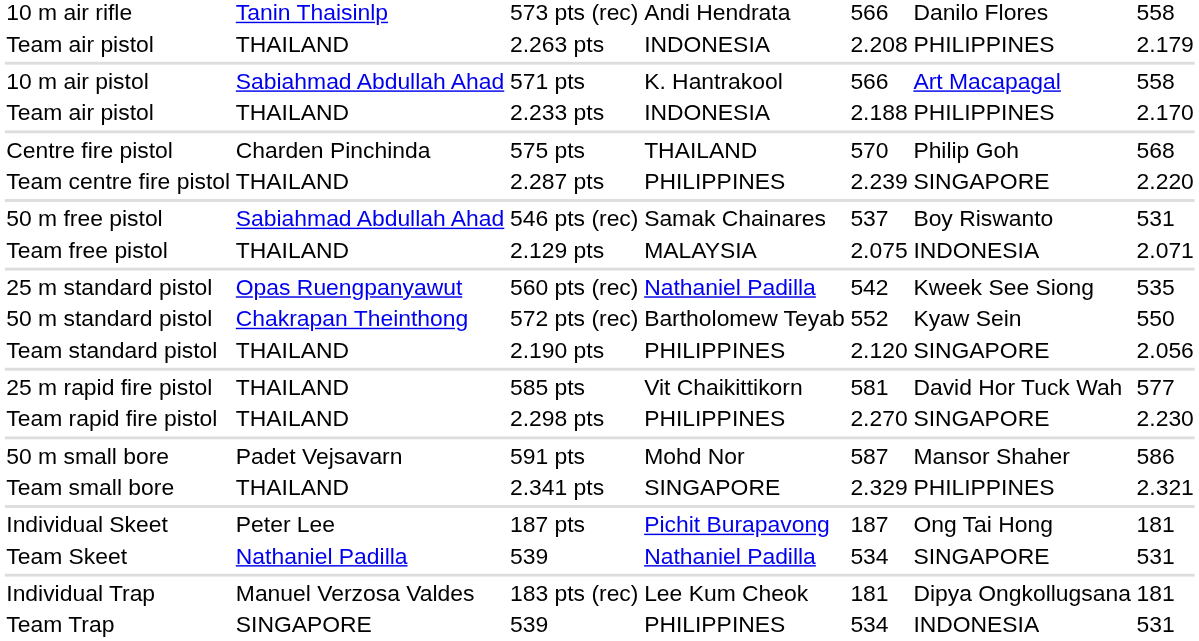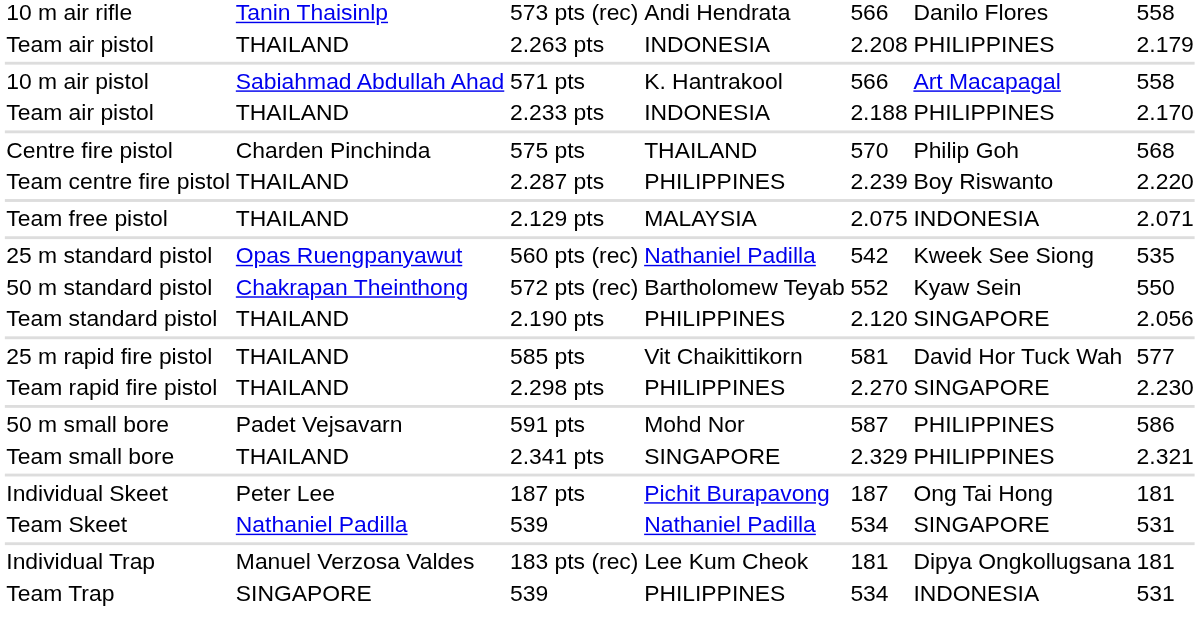Team centre fire pistol | column 6: SINGAPORE -> Boy Riswanto
- row: 50 m free pistol | Sabiahmad Abdullah Ahad | 546 pts (rec) | Samak Chainares | 537 | Boy Riswanto | 531
50 m small bore | column 6: Mansor Shaher -> PHILIPPINES
